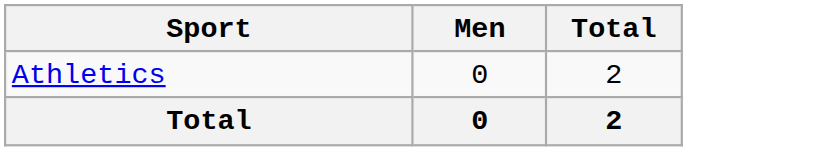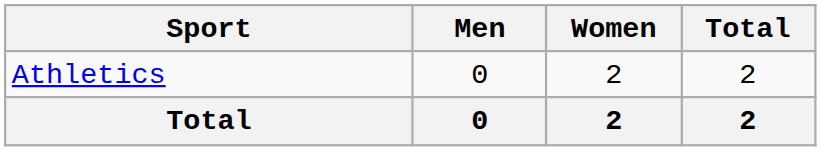+ column: Women | 2 | 2
